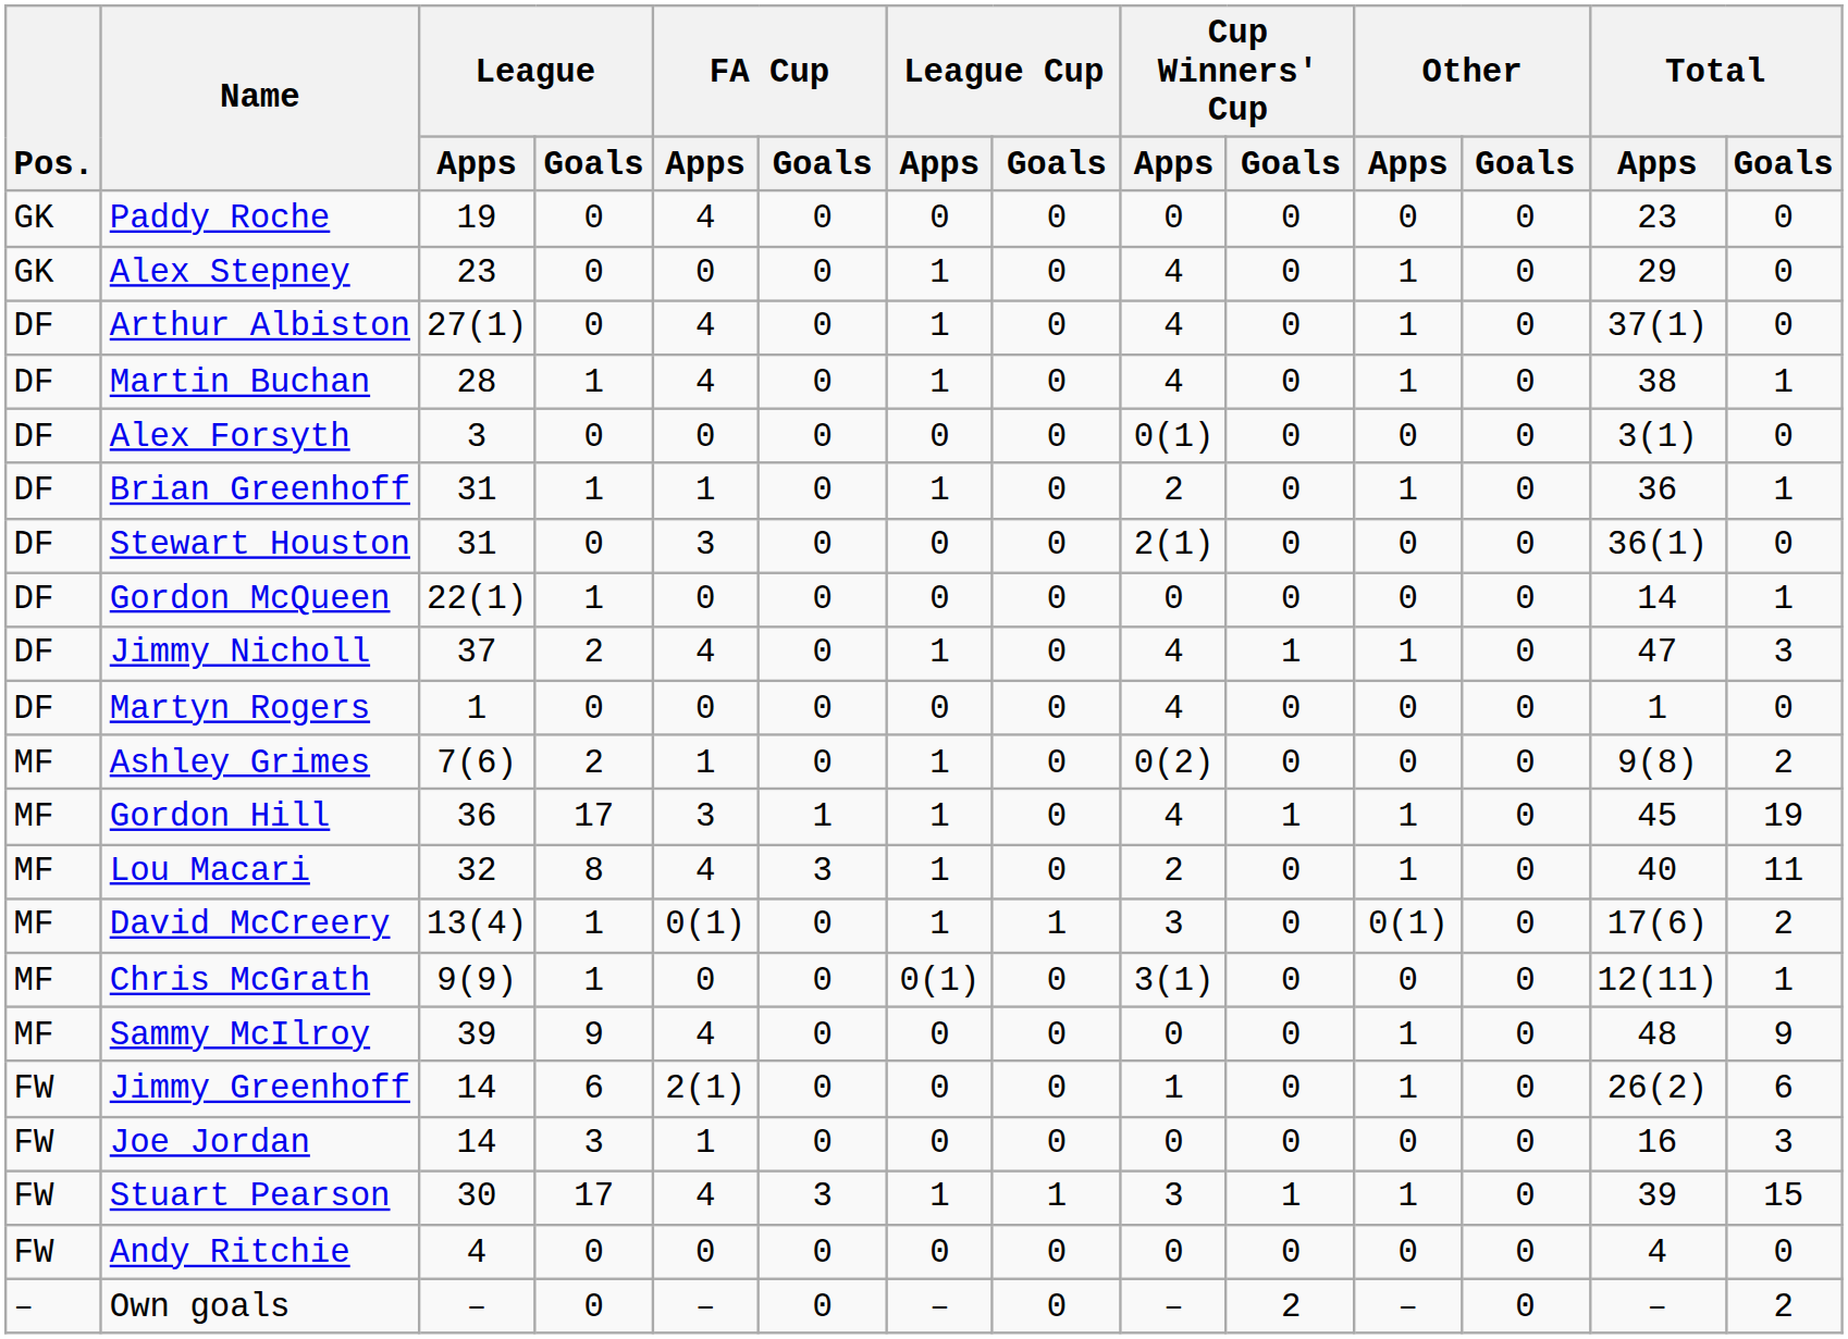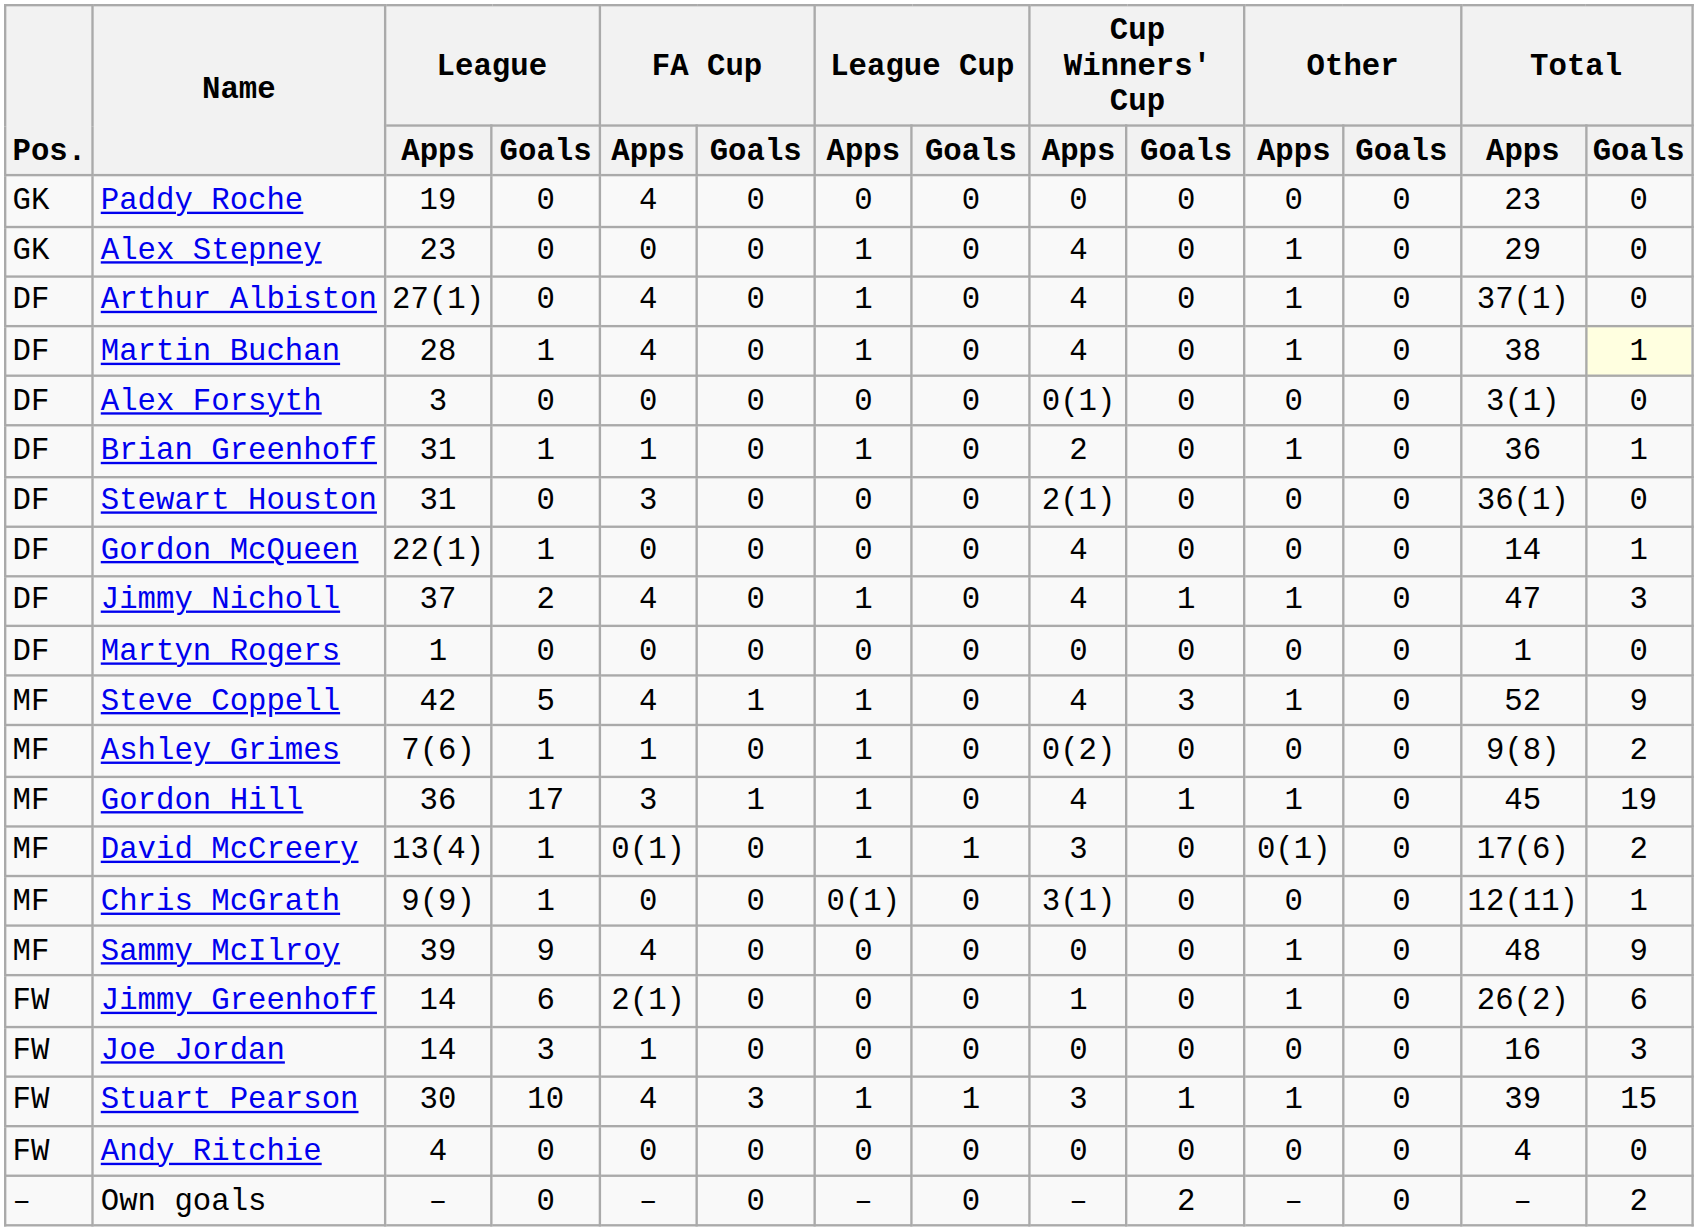Martin Buchan | Total / Goals: no background -> lightyellow background
Gordon McQueen | Cup Winners' Cup / Apps: 0 -> 4
Martyn Rogers | Cup Winners' Cup / Apps: 4 -> 0
+ row: MF | Steve Coppell | 42 | 5 | 4 | 1 | 1 | 0 | 4 | 3 | 1 | 0 | 52 | 9
Ashley Grimes | League / Goals: 2 -> 1
- row: MF | Lou Macari | 32 | 8 | 4 | 3 | 1 | 0 | 2 | 0 | 1 | 0 | 40 | 11
Stuart Pearson | League / Goals: 17 -> 10
